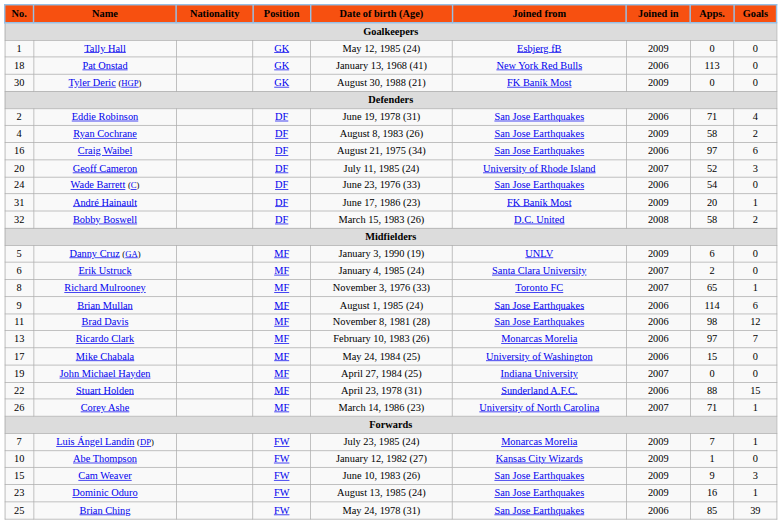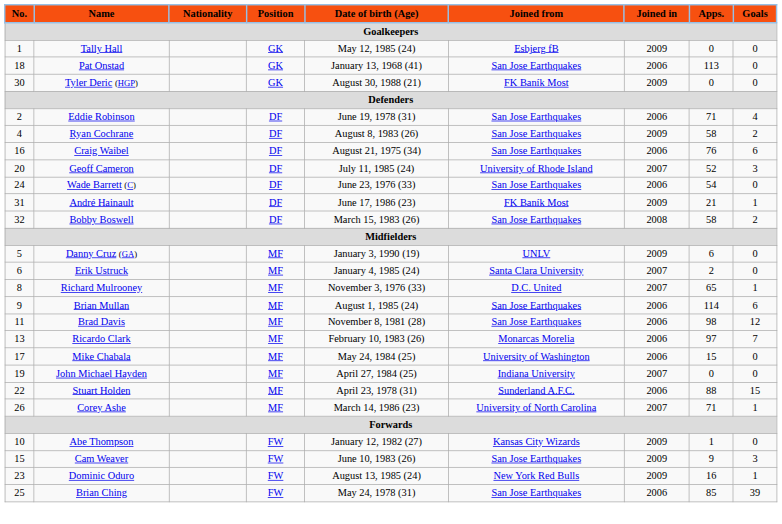Pat Onstad | Joined from: New York Red Bulls -> San Jose Earthquakes
Craig Waibel | Apps.: 97 -> 76
André Hainault | Apps.: 20 -> 21
Bobby Boswell | Joined from: D.C. United -> San Jose Earthquakes
Richard Mulrooney | Joined from: Toronto FC -> D.C. United
- row: 7 | Luis Ángel Landín (DP) | FW | July 23, 1985 (24) | Monarcas Morelia | 2009 | 7 | 1
Dominic Oduro | Joined from: San Jose Earthquakes -> New York Red Bulls
